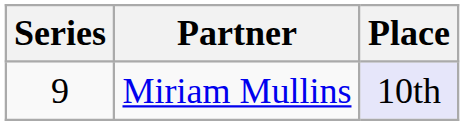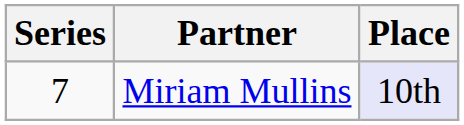Miriam Mullins | Series: 9 -> 7
